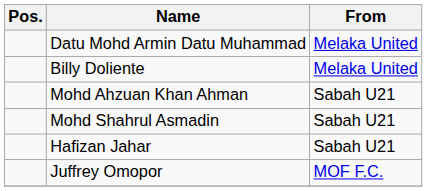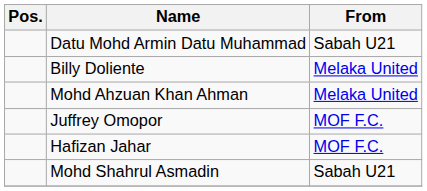Datu Mohd Armin Datu Muhammad | From: Melaka United -> Sabah U21
Mohd Ahzuan Khan Ahman | From: Sabah U21 -> Melaka United
rows swapped: Juffrey Omopor <-> Mohd Shahrul Asmadin
Hafizan Jahar | From: Sabah U21 -> MOF F.C.
